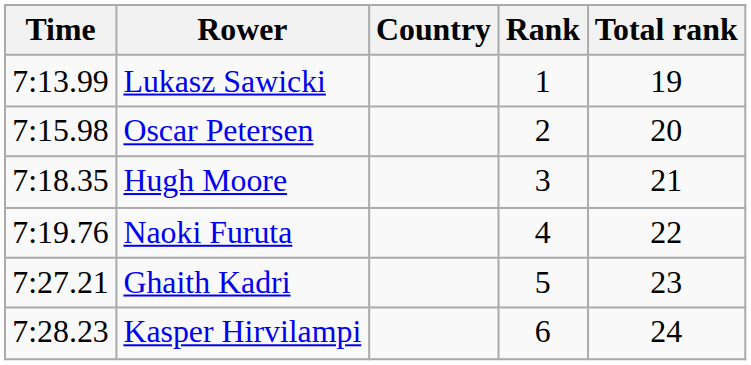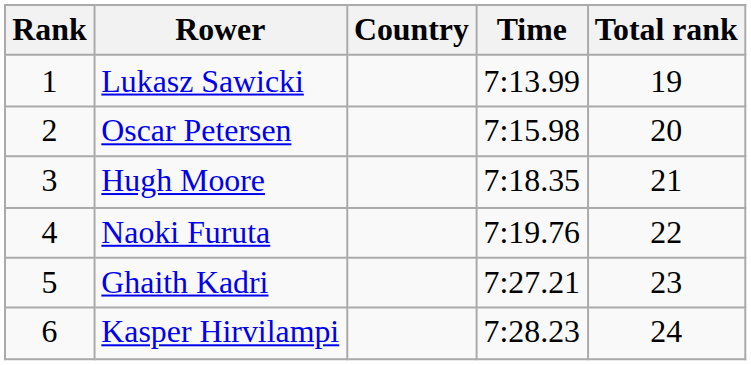columns swapped: Rank <-> Time
